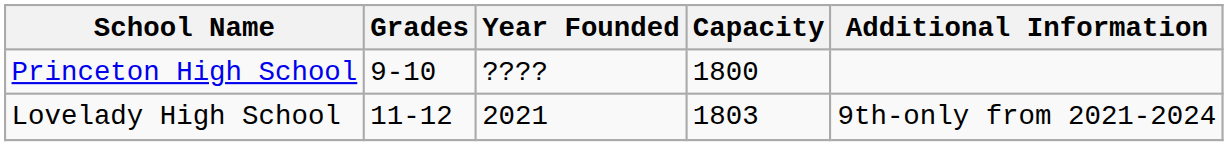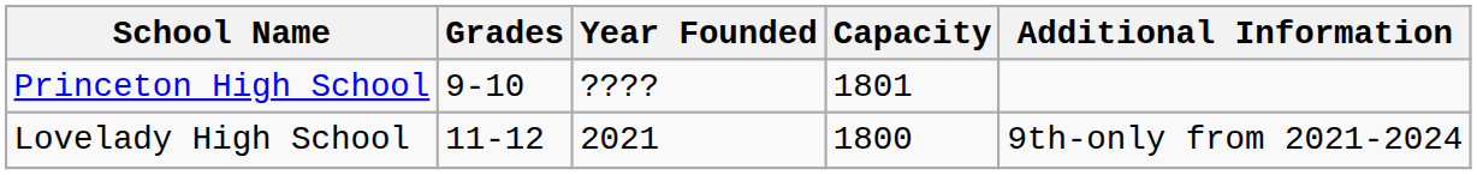Princeton High School | Capacity: 1800 -> 1801
Lovelady High School | Capacity: 1803 -> 1800
